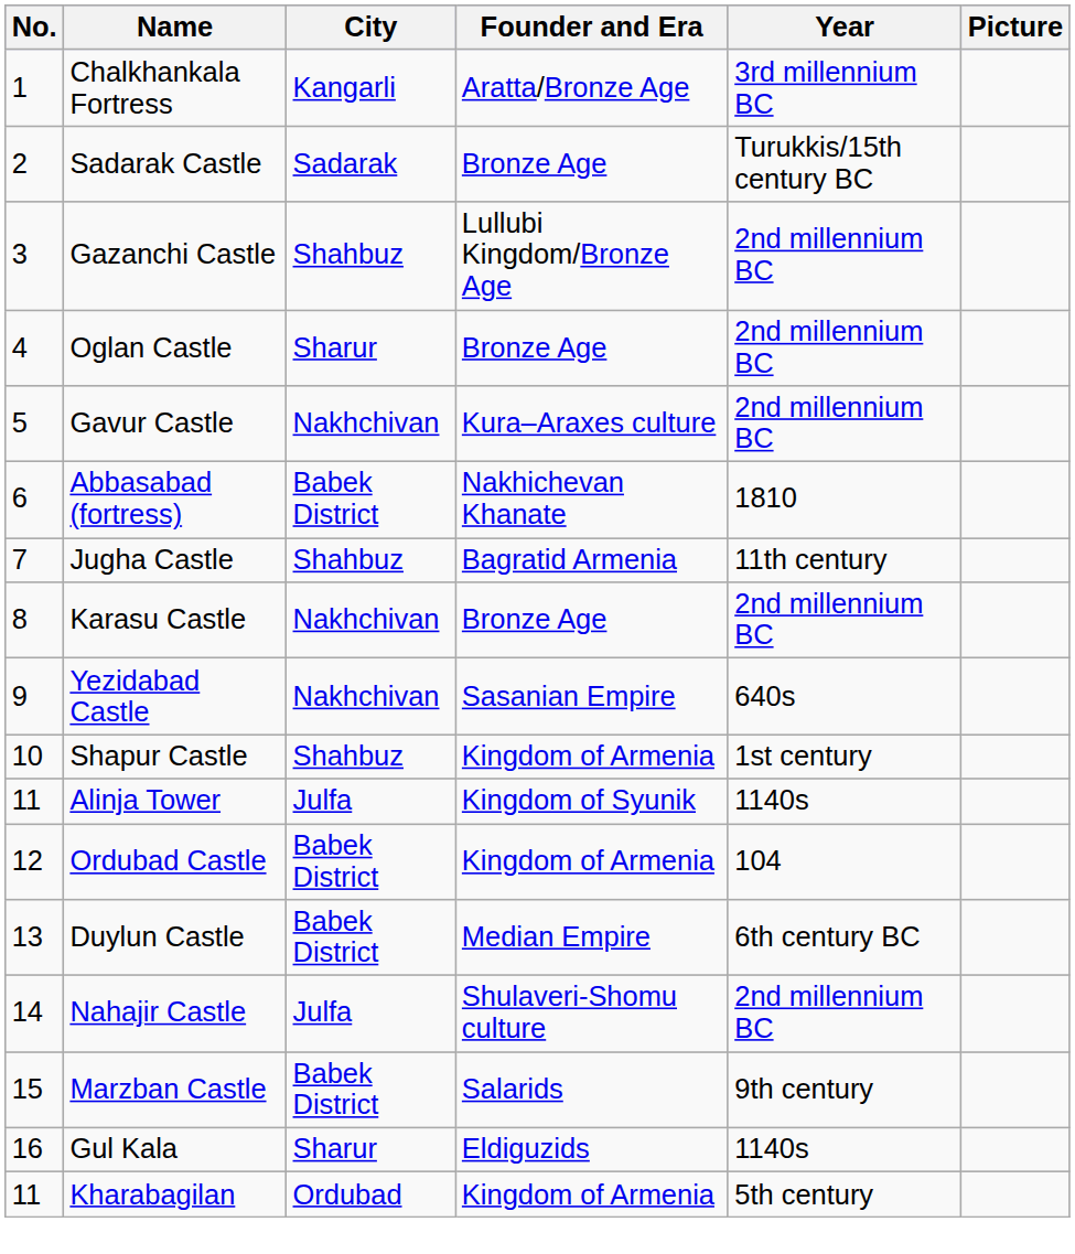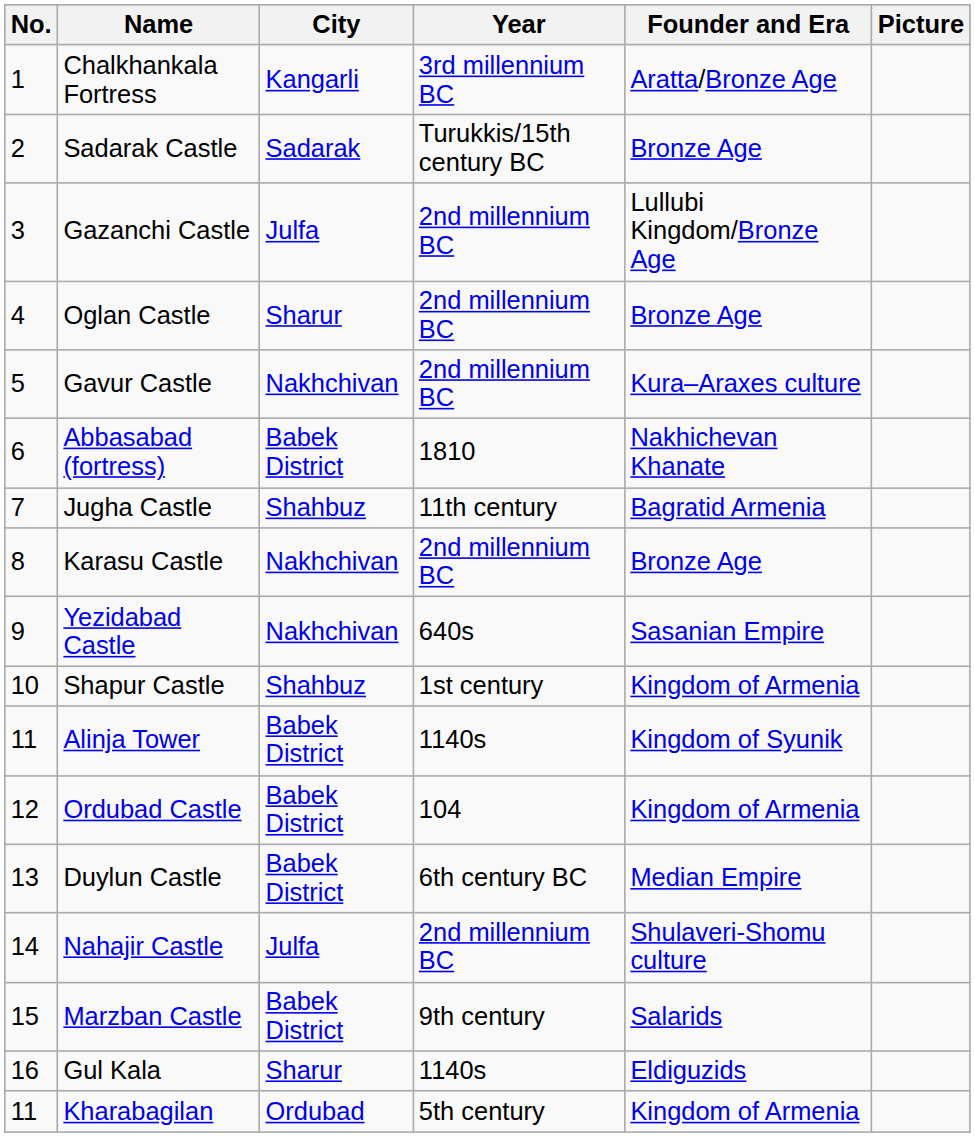columns swapped: Year <-> Founder and Era
Gazanchi Castle | City: Shahbuz -> Julfa
Alinja Tower | City: Julfa -> Babek District
